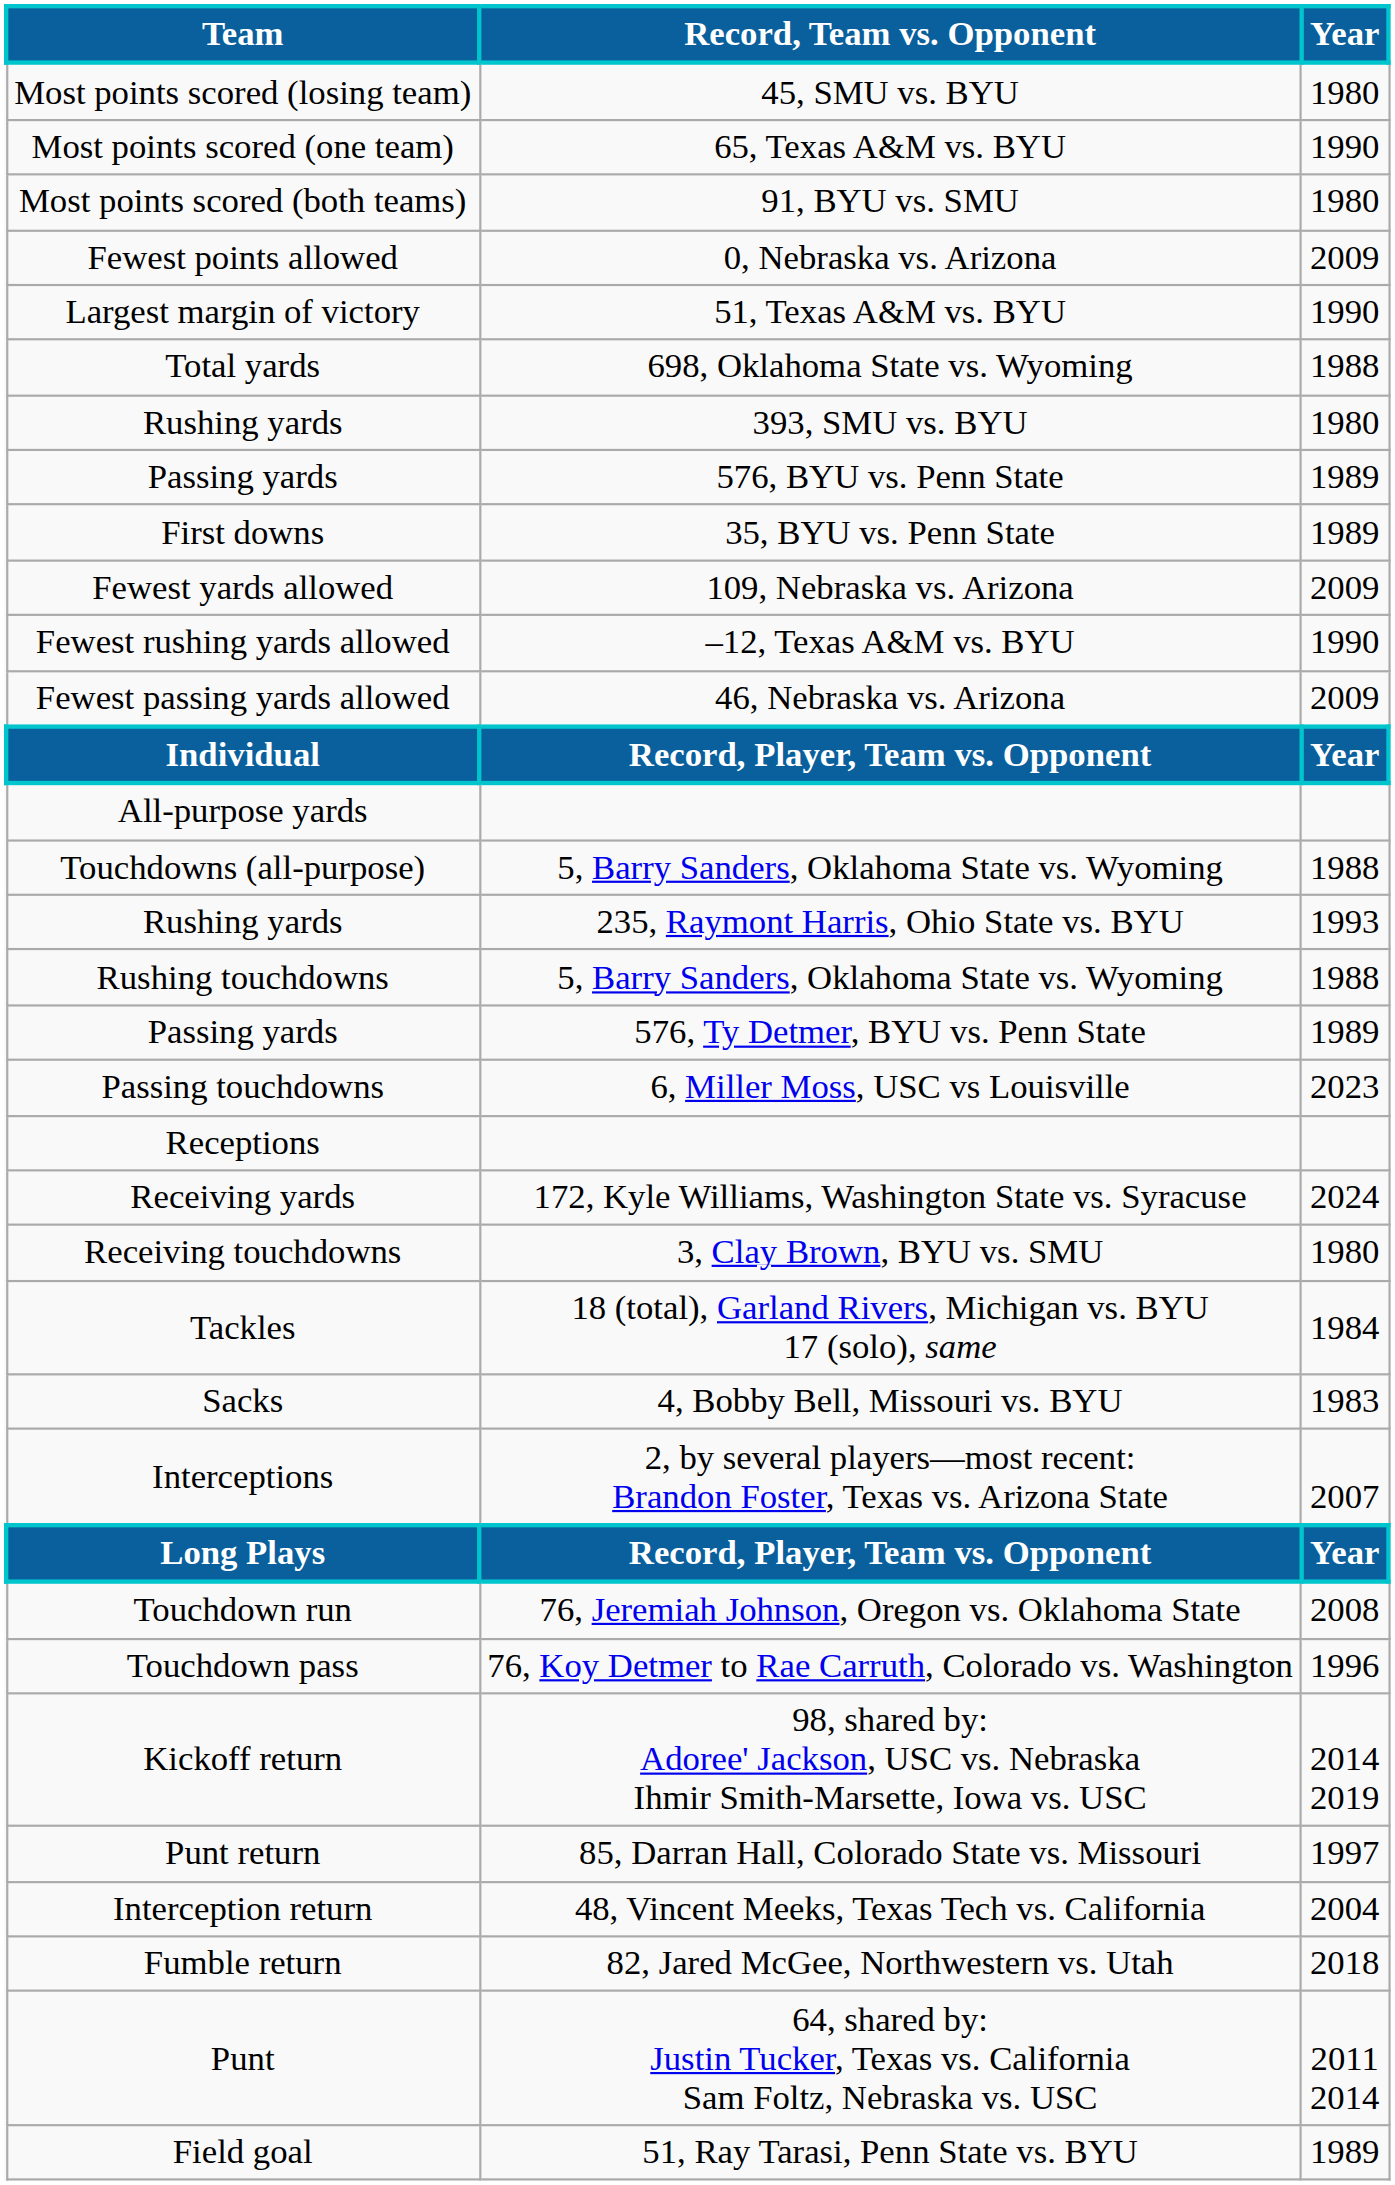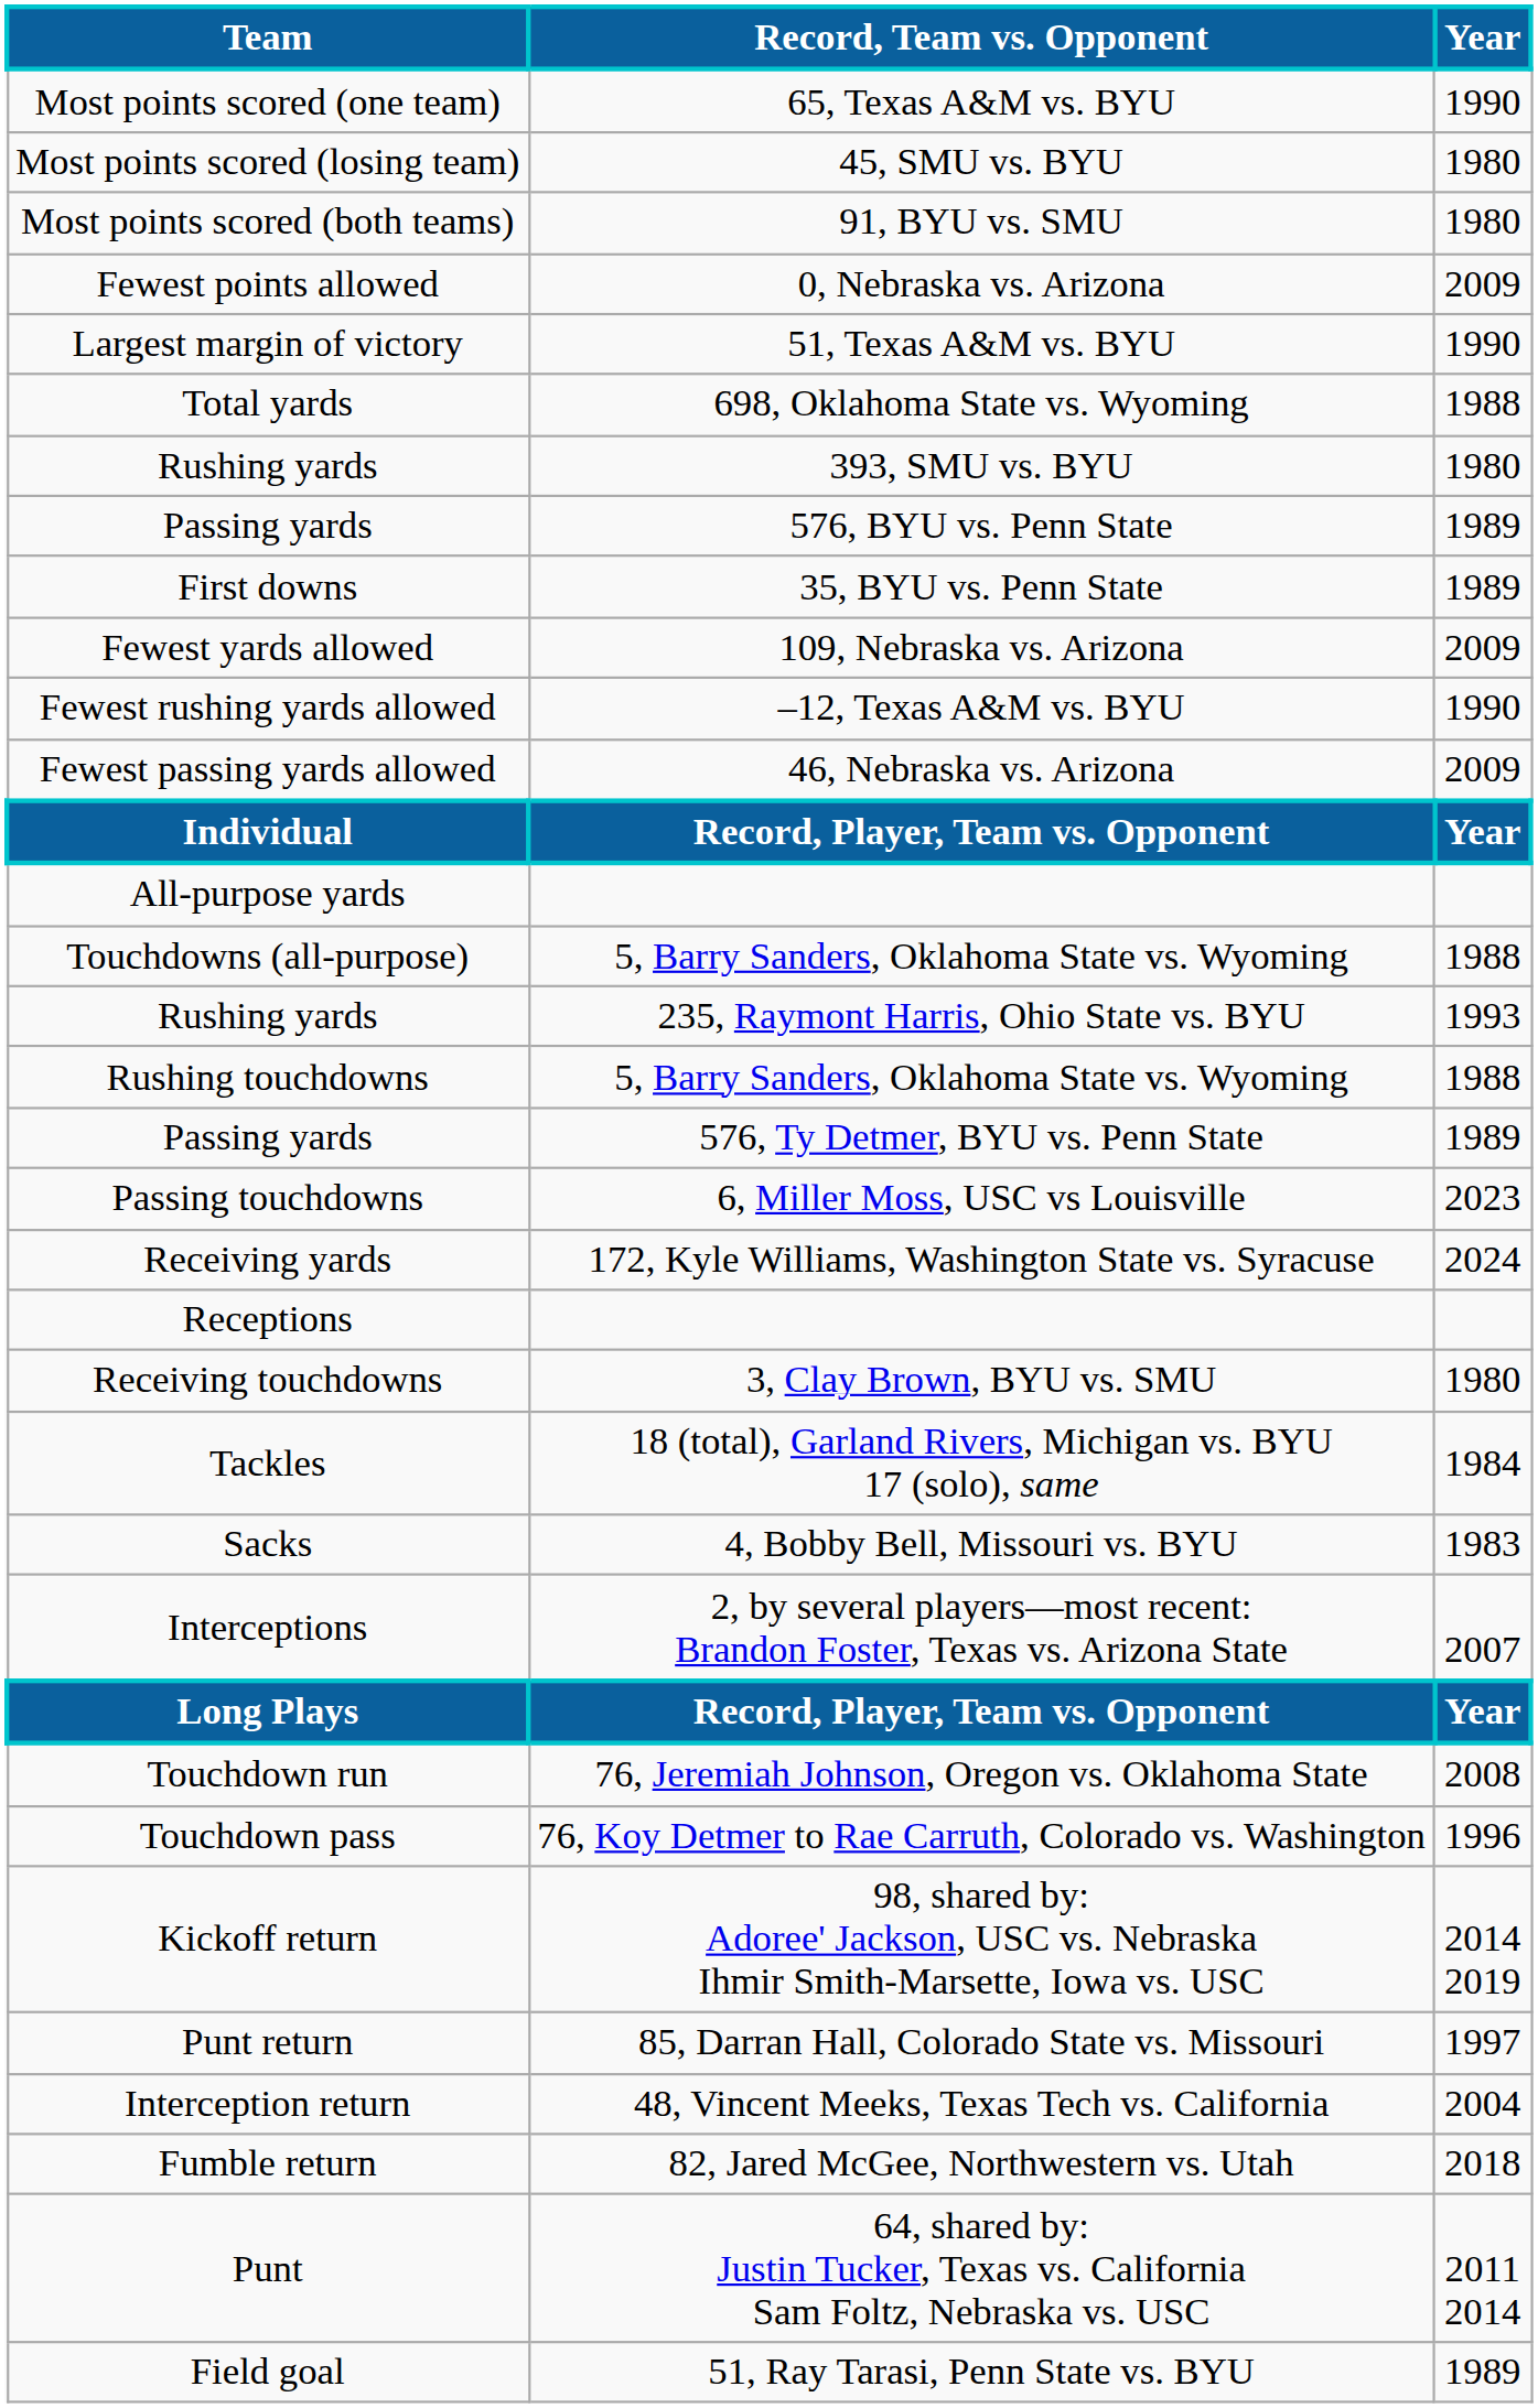rows swapped: Most points scored (one team) <-> Most points scored (losing team)
rows swapped: Receptions <-> Receiving yards
